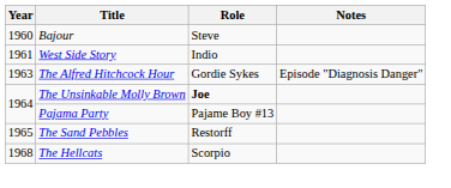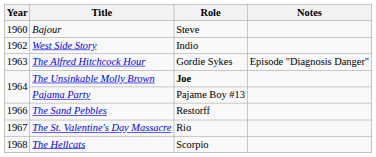West Side Story | Year: 1961 -> 1962
The Sand Pebbles | Year: 1965 -> 1966
+ row: 1967 | The St. Valentine's Day Massacre | Rio
